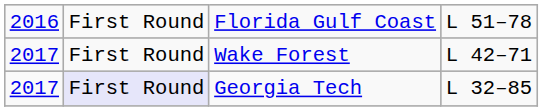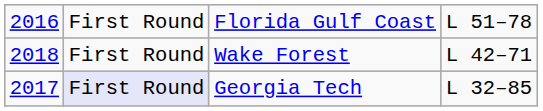Wake Forest | column 1: 2017 -> 2018
